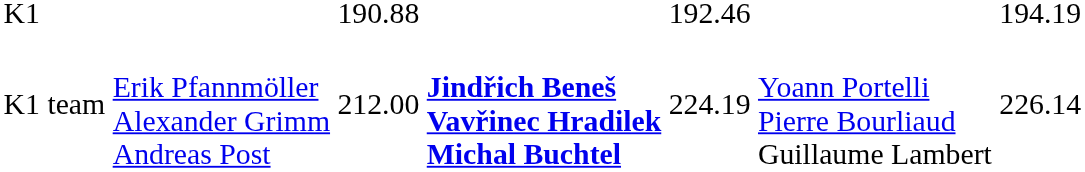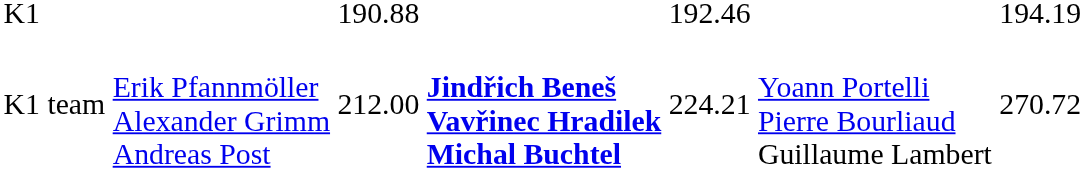K1 team | column 5: 224.19 -> 224.21
K1 team | column 7: 226.14 -> 270.72
